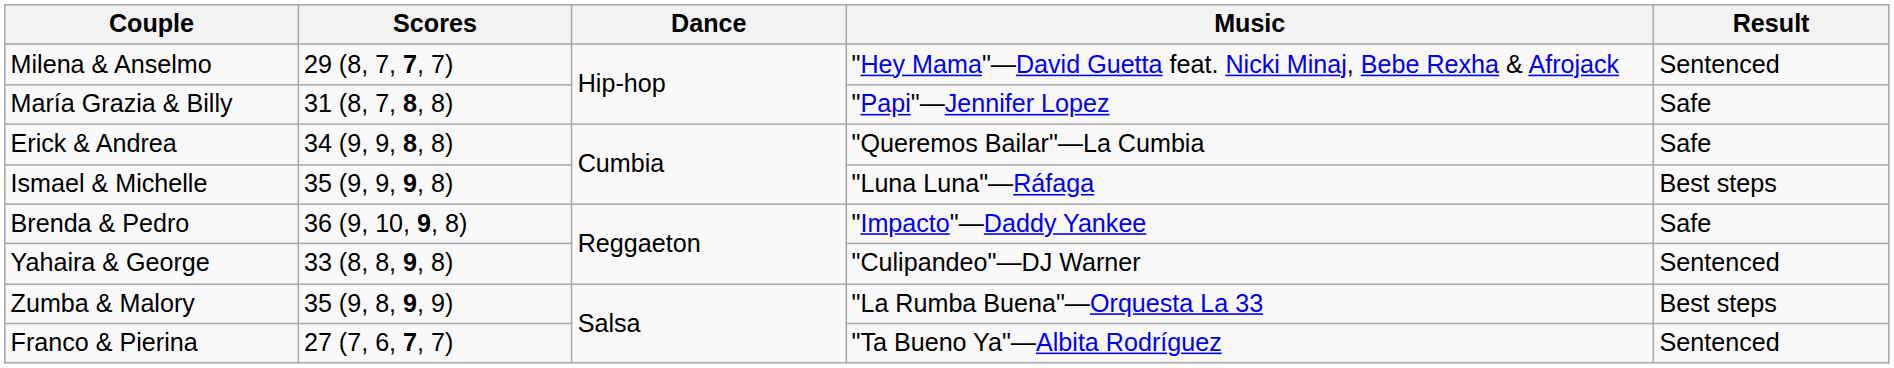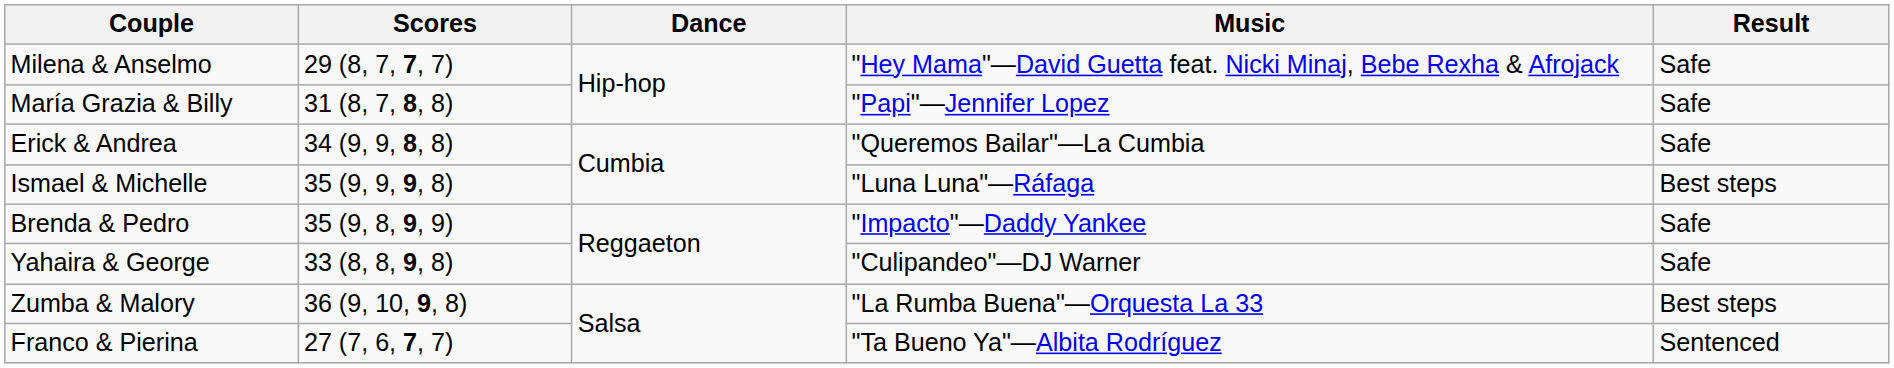Milena & Anselmo | Result: Sentenced -> Safe
Brenda & Pedro | Scores: 36 (9, 10, 9, 8) -> 35 (9, 8, 9, 9)
Yahaira & George | Result: Sentenced -> Safe
Zumba & Malory | Scores: 35 (9, 8, 9, 9) -> 36 (9, 10, 9, 8)
